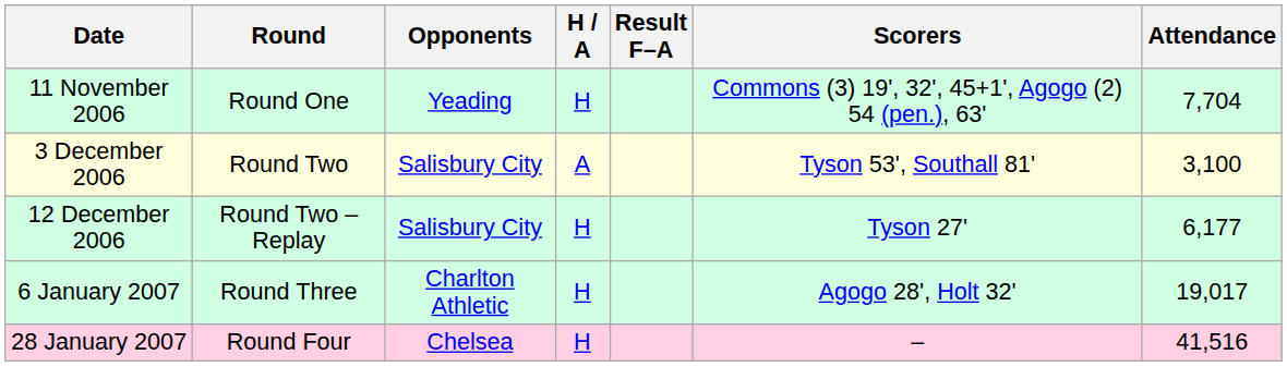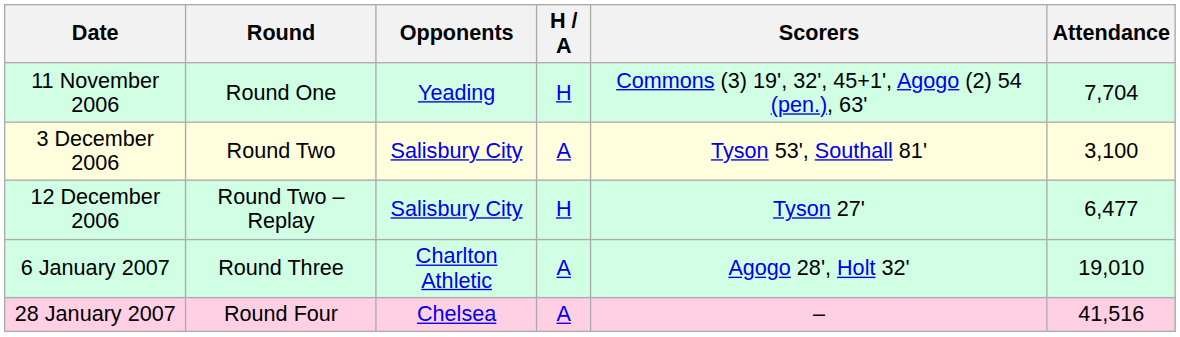- column: Result F–A
12 December 2006 | Attendance: 6,177 -> 6,477
6 January 2007 | H / A: H -> A
6 January 2007 | Attendance: 19,017 -> 19,010
28 January 2007 | H / A: H -> A
